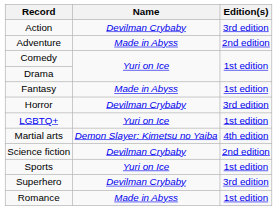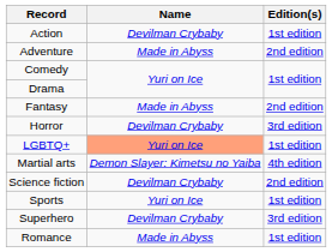Action | Edition(s): 3rd edition -> 1st edition
Fantasy | Edition(s): 1st edition -> 2nd edition
LGBTQ+ | Name: no background -> lightsalmon background
